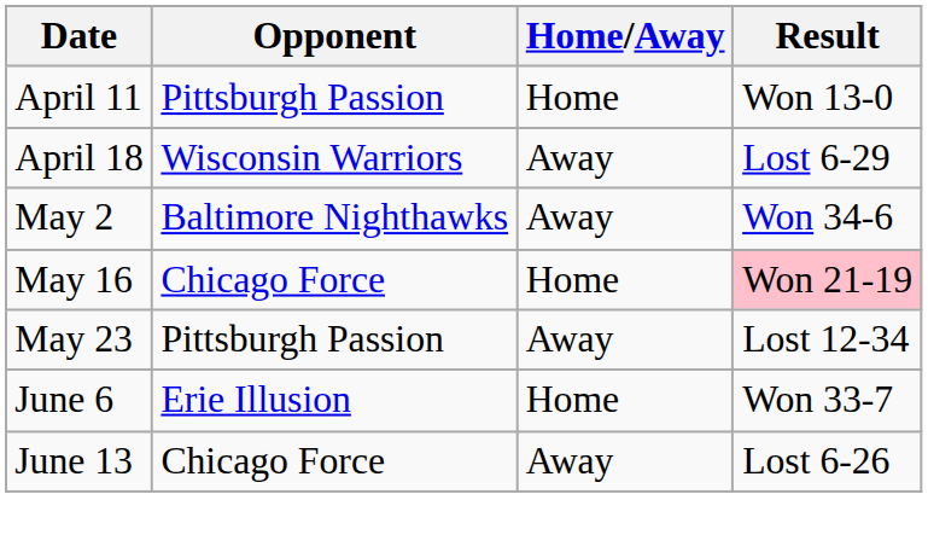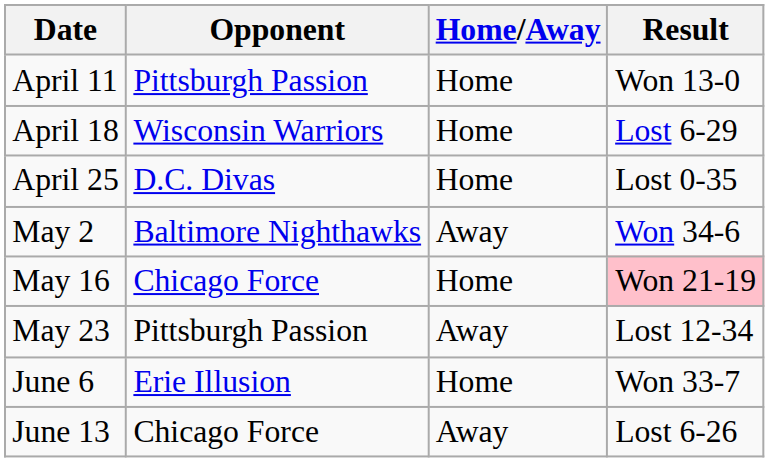April 18 | Home/Away: Away -> Home
+ row: April 25 | D.C. Divas | Home | Lost 0-35
